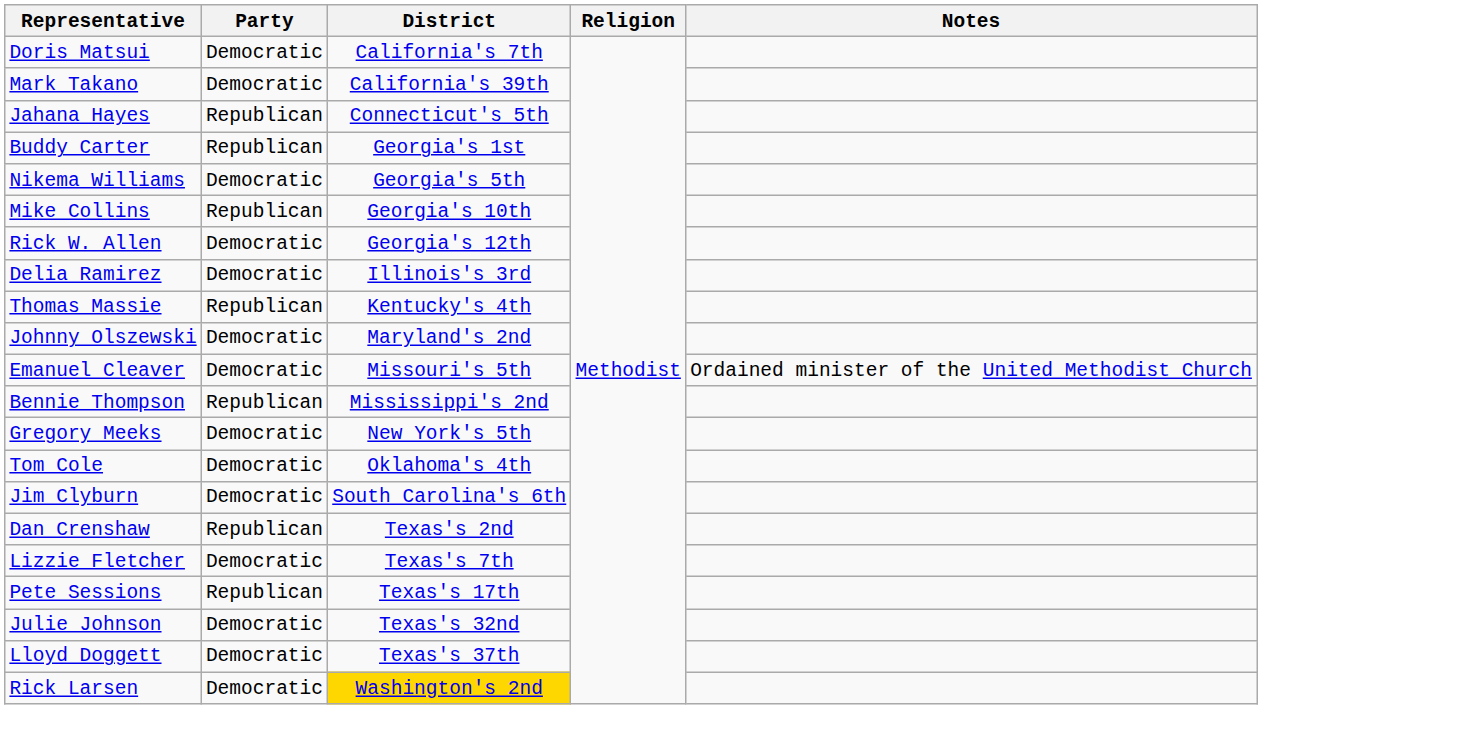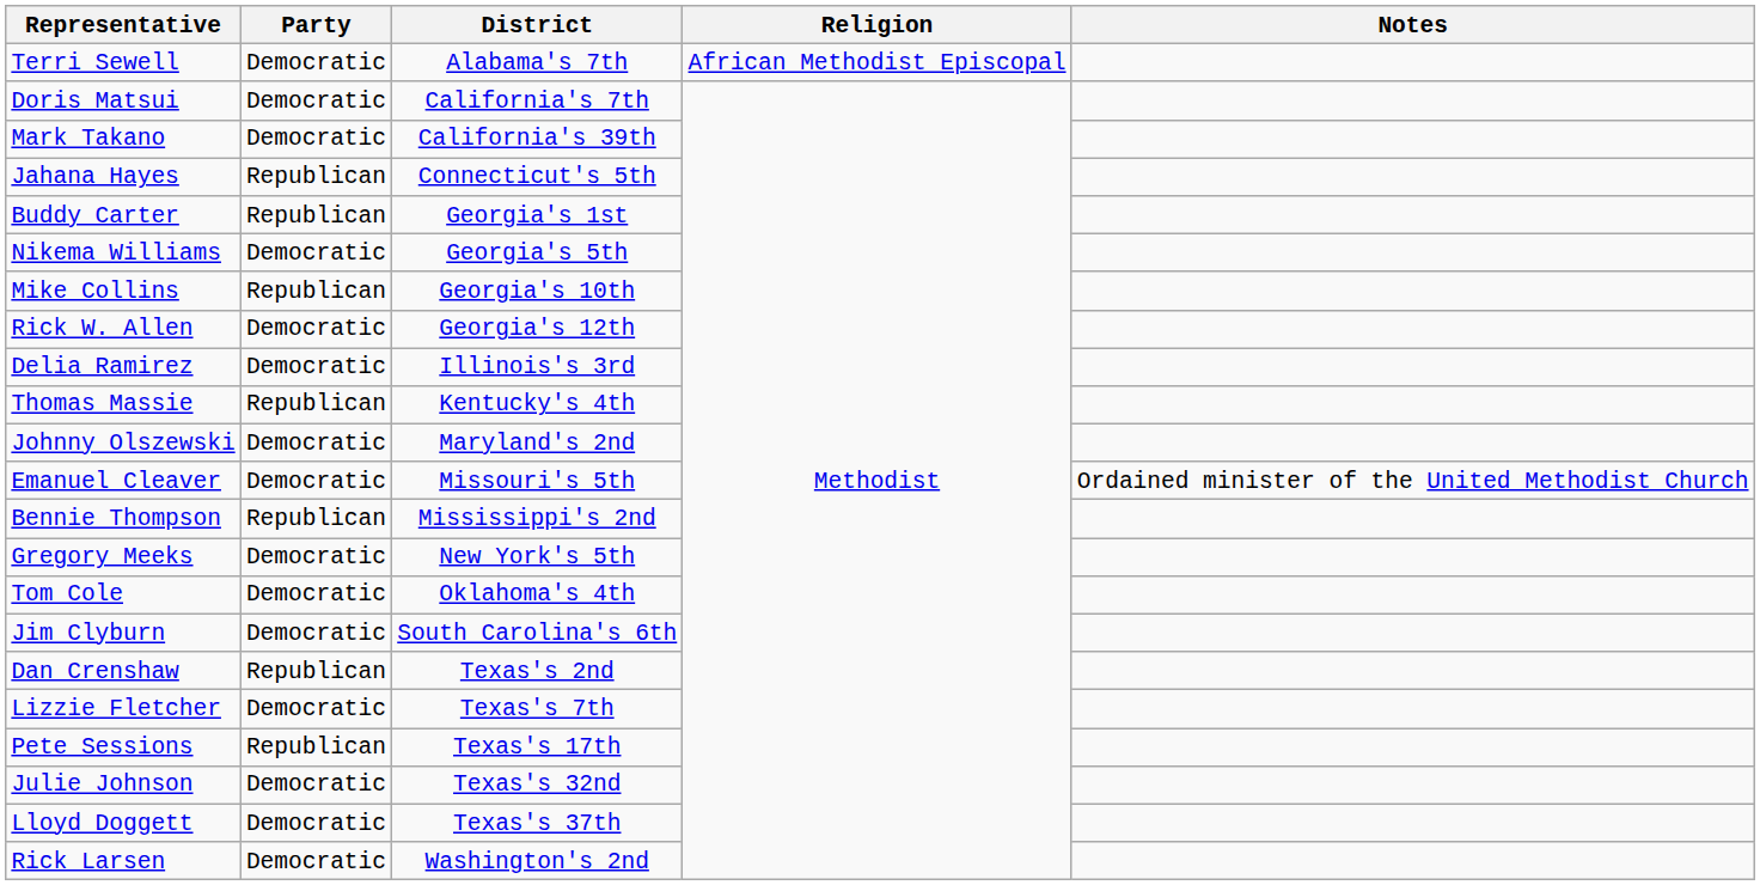+ row: Terri Sewell | Democratic | Alabama's 7th | African Methodist Episcopal
Rick Larsen | District: gold background -> no background
